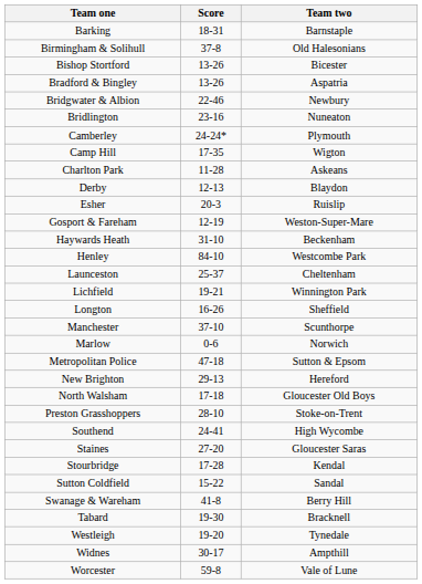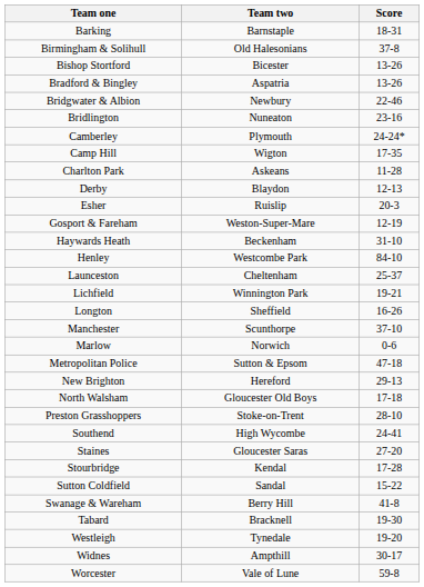columns swapped: Team two <-> Score
